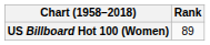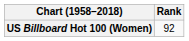US Billboard Hot 100 (Women) | Rank: 89 -> 92
